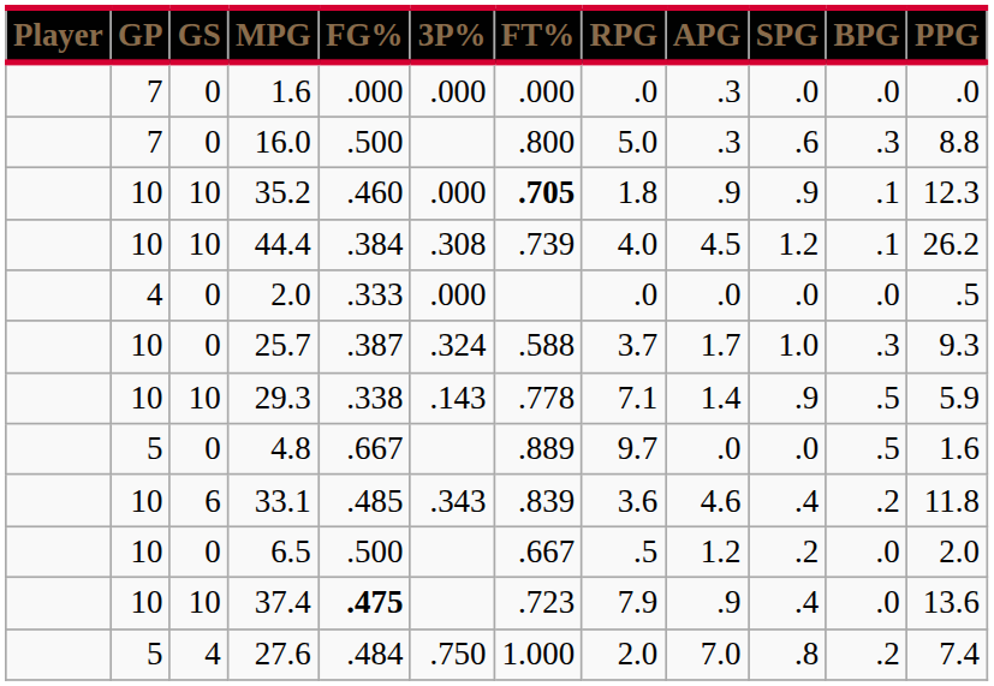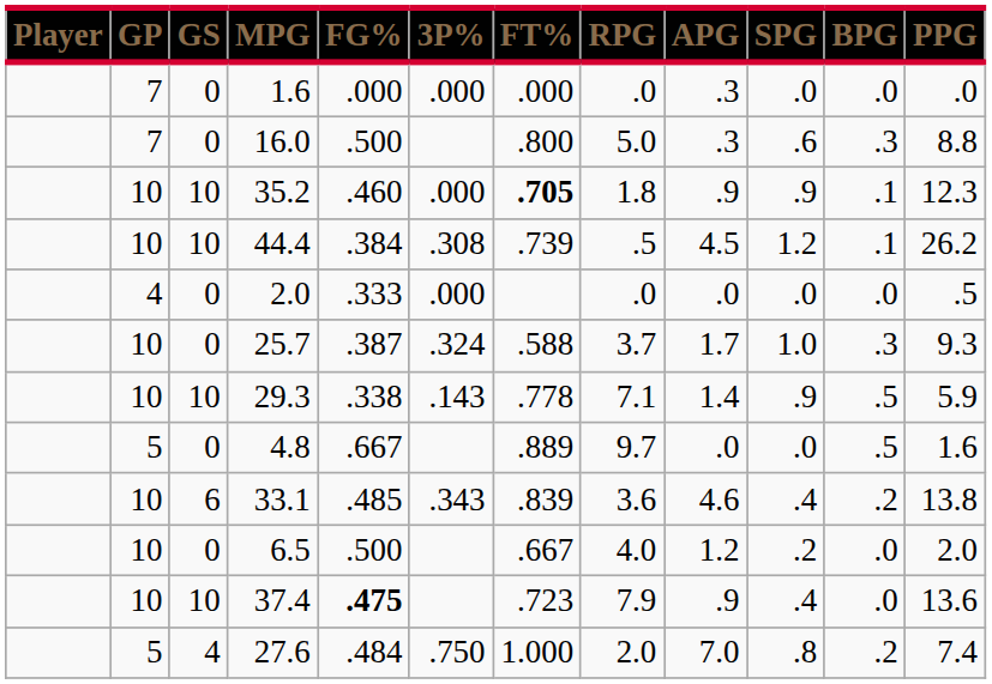44.4 | RPG: 4.0 -> .5
33.1 | PPG: 11.8 -> 13.8
6.5 | RPG: .5 -> 4.0
